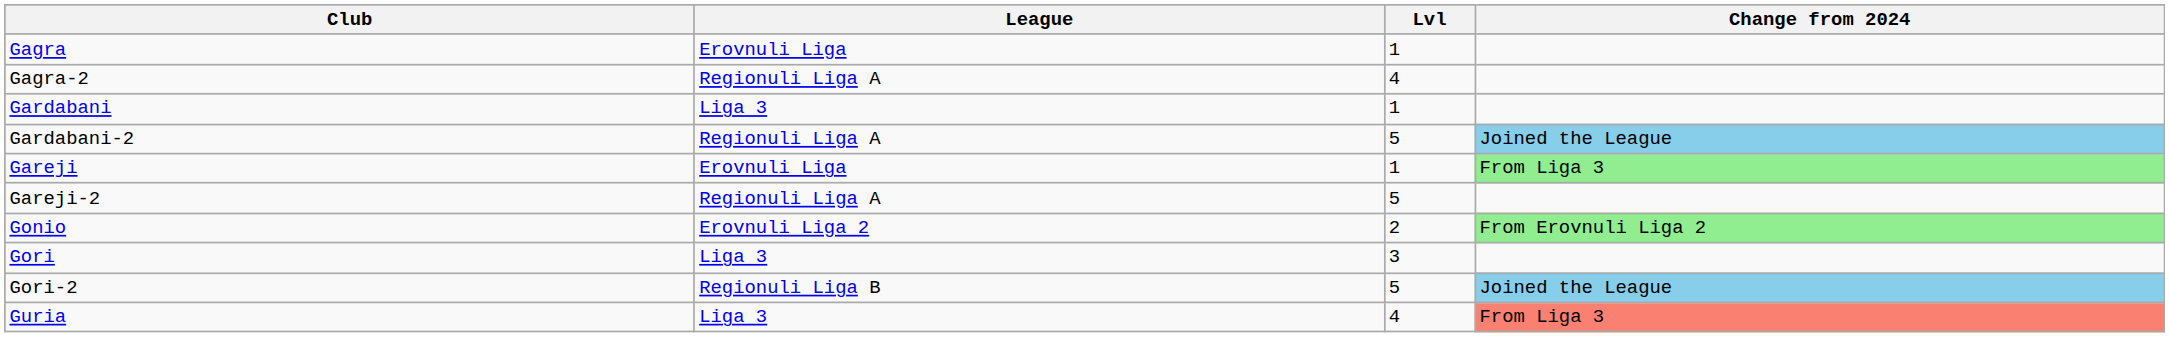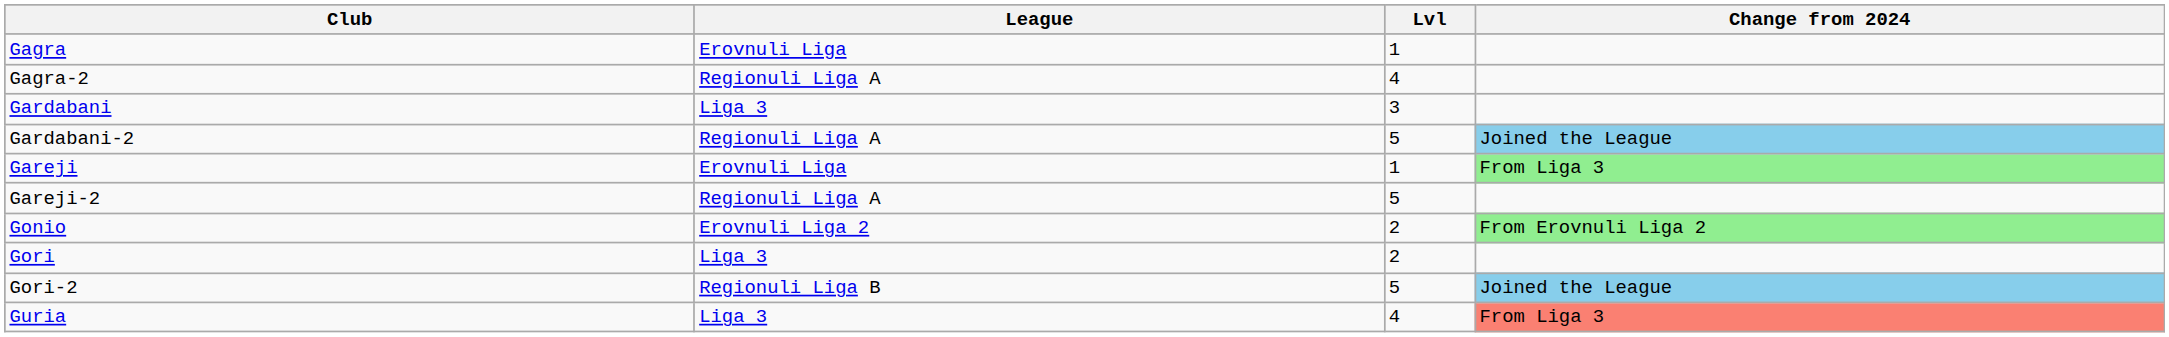Gardabani | Lvl: 1 -> 3
Gori | Lvl: 3 -> 2
